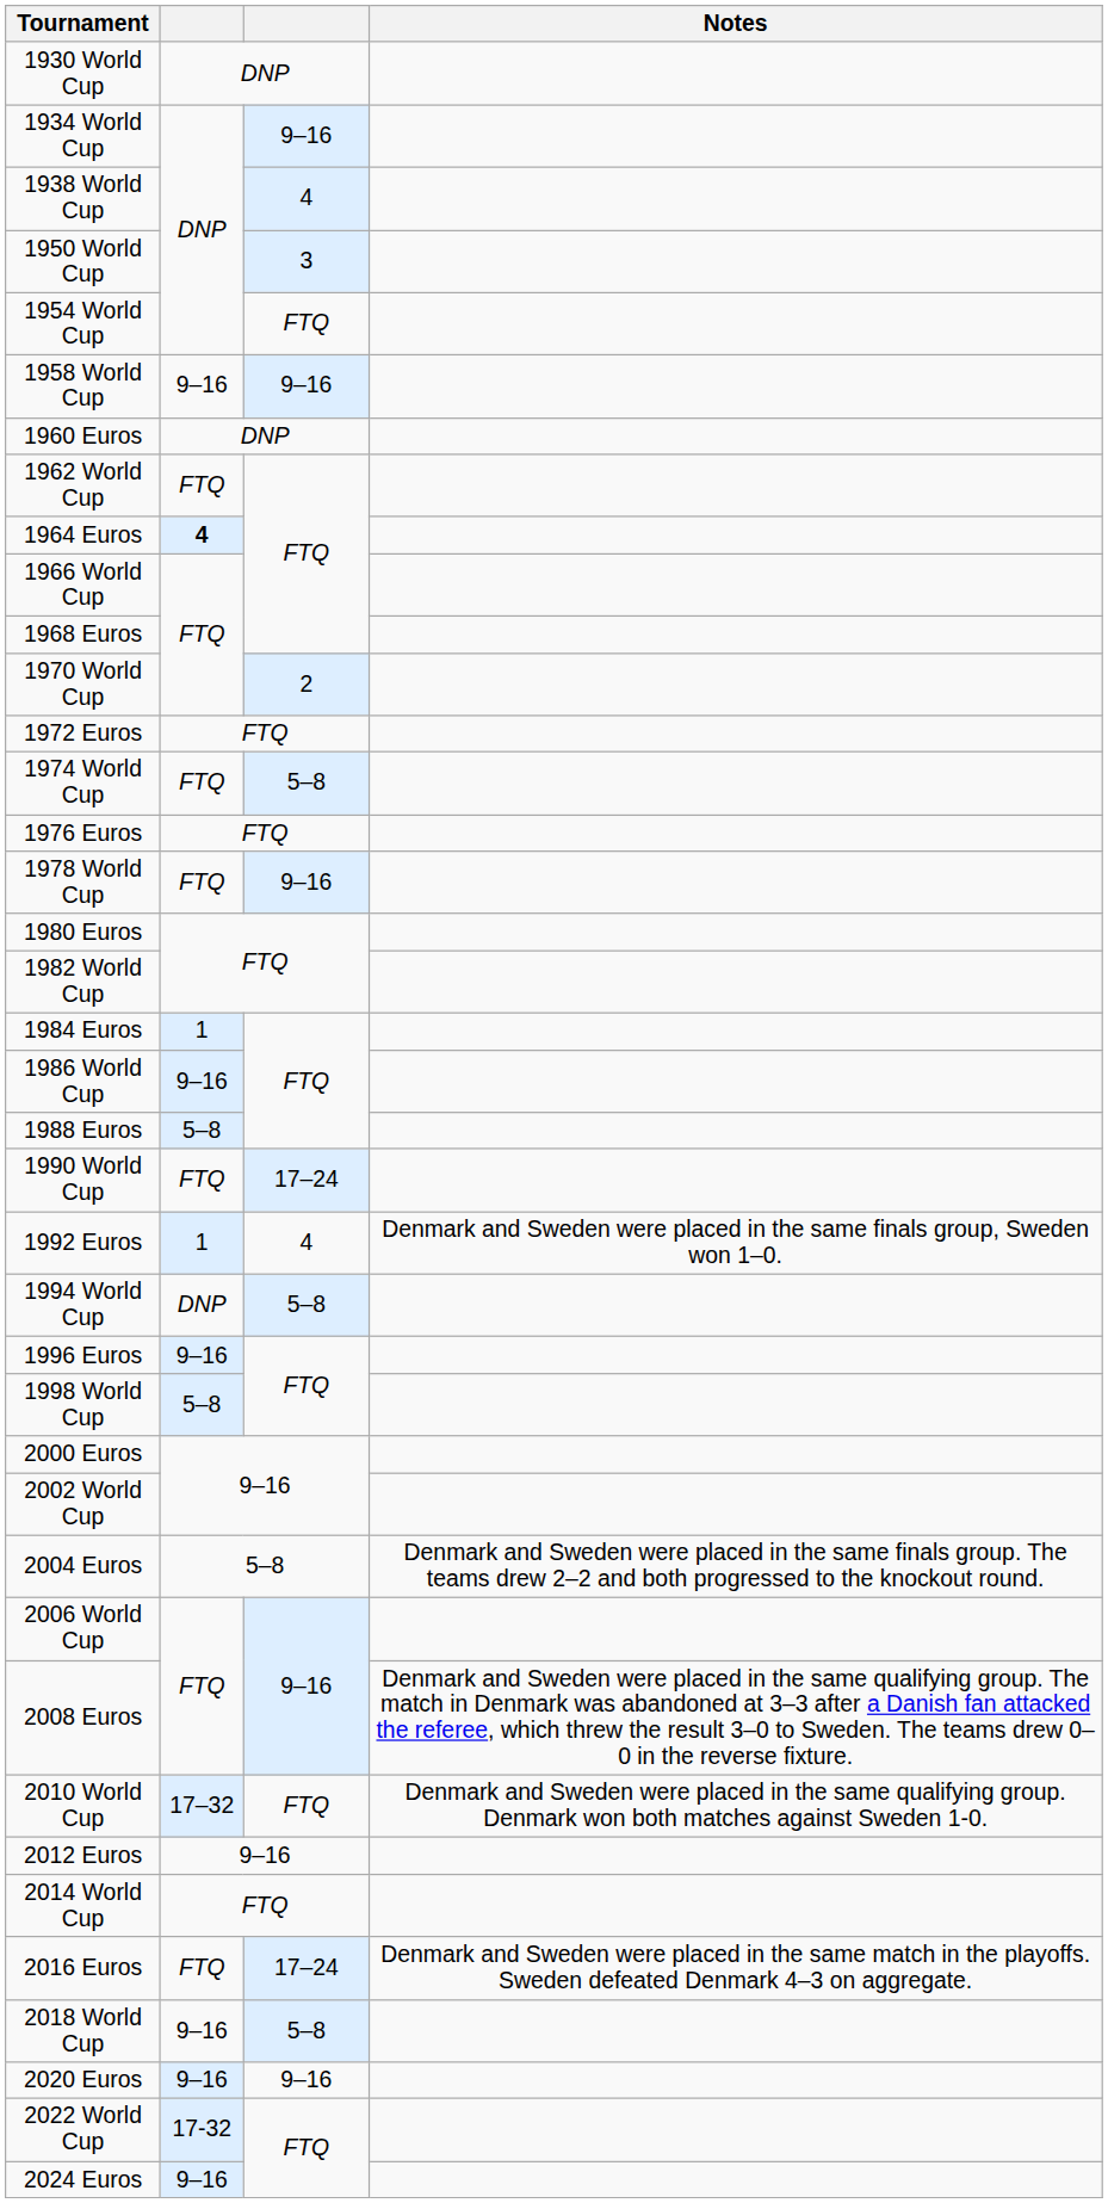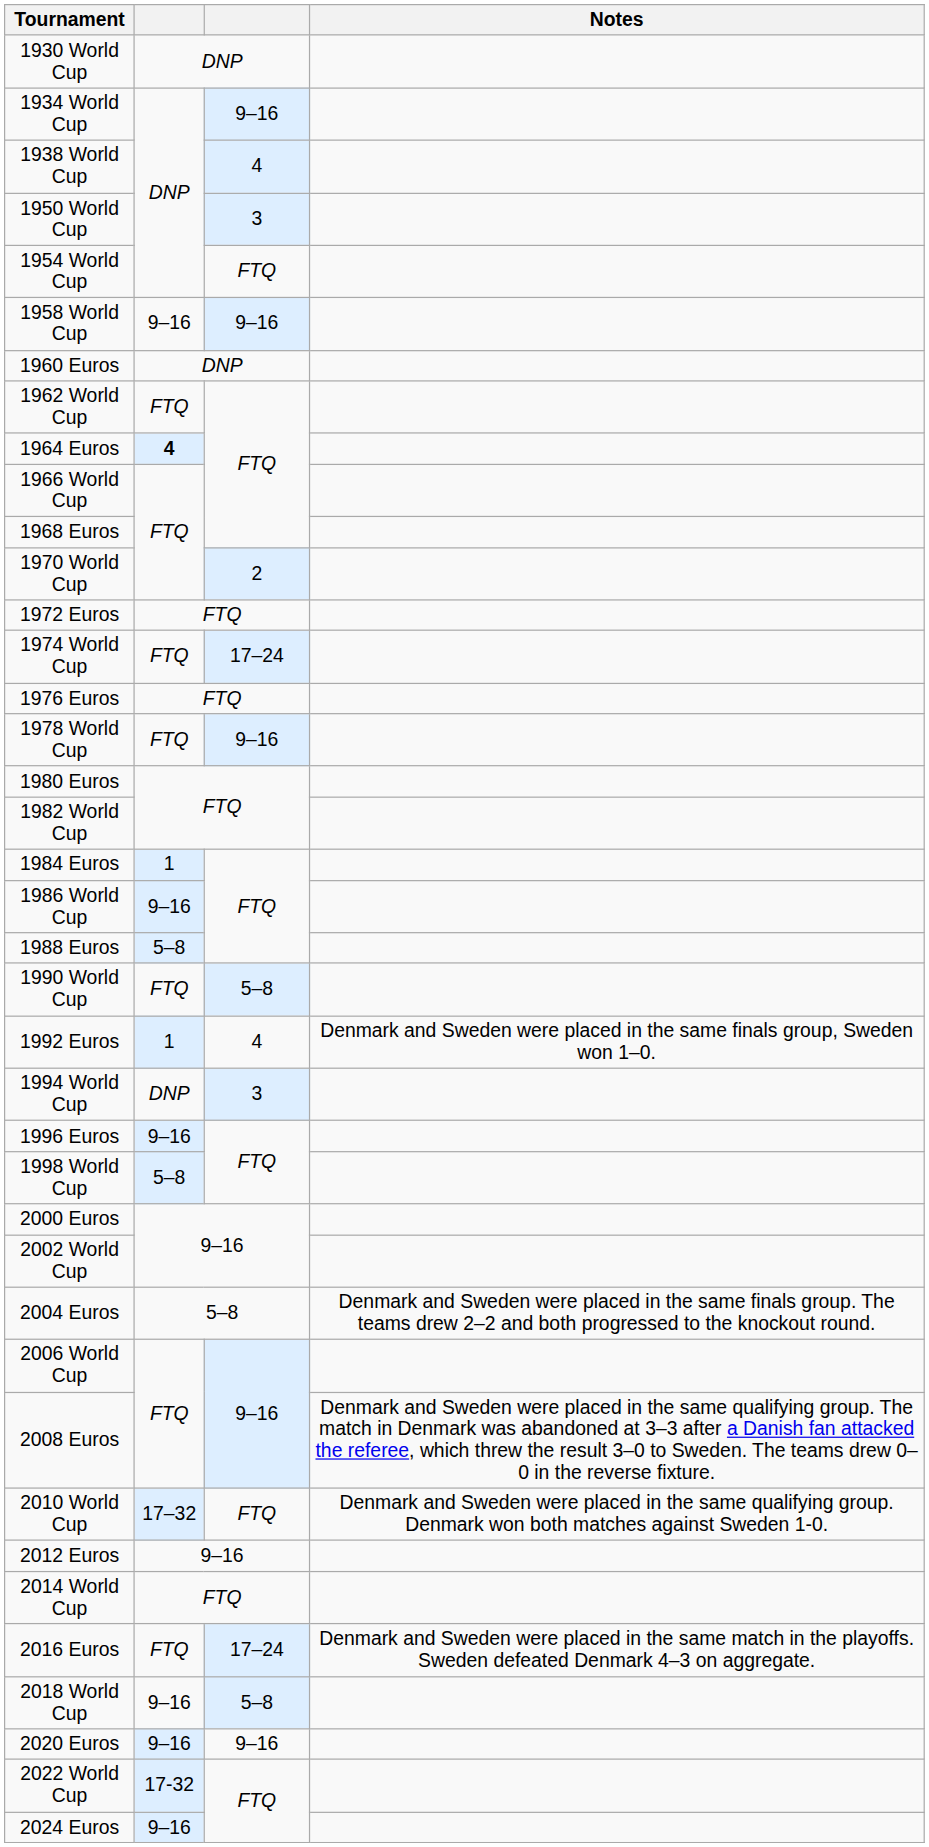1974 World Cup | column 3: 5–8 -> 17–24
1990 World Cup | column 3: 17–24 -> 5–8
1994 World Cup | column 3: 5–8 -> 3
